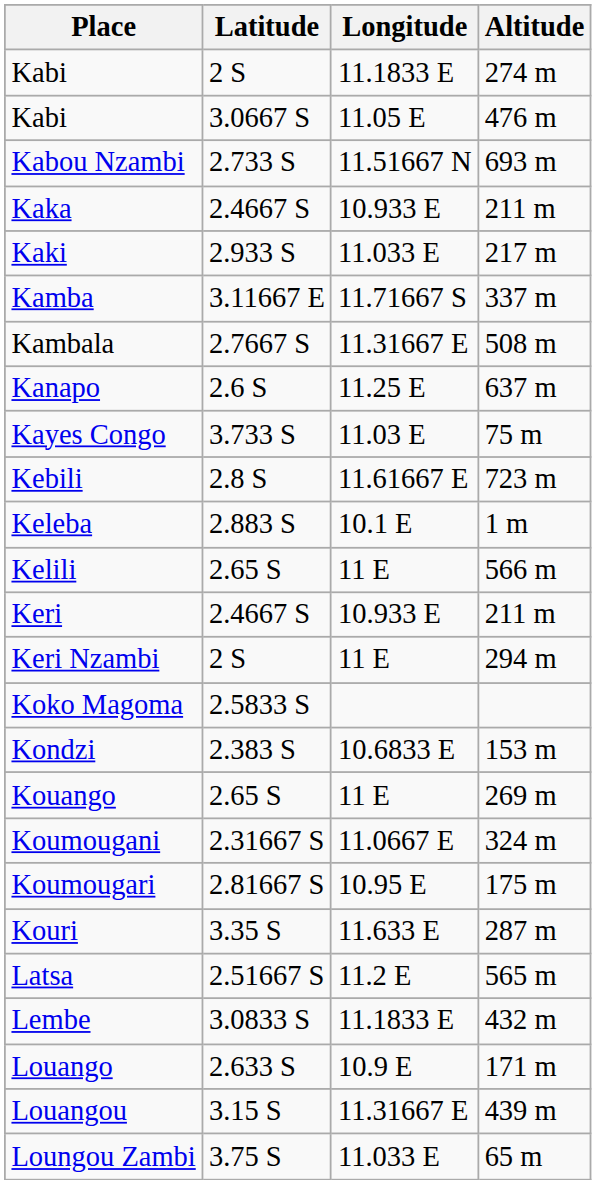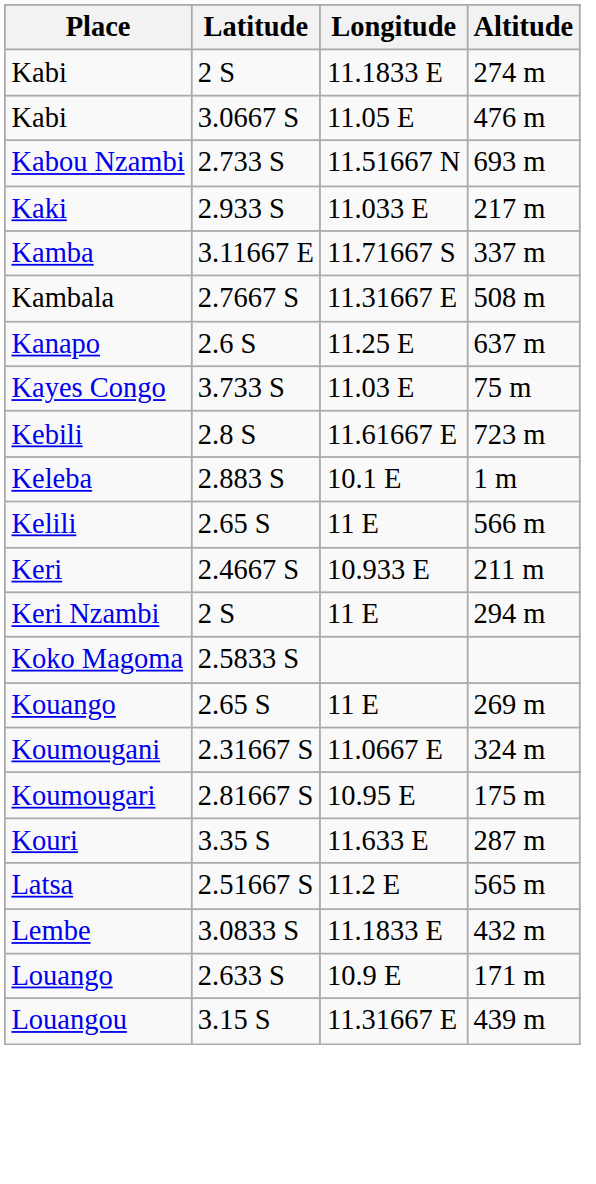- row: Kaka | 2.4667 S | 10.933 E | 211 m
- row: Kondzi | 2.383 S | 10.6833 E | 153 m
- row: Loungou Zambi | 3.75 S | 11.033 E | 65 m
